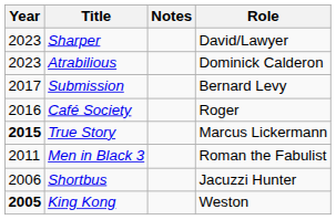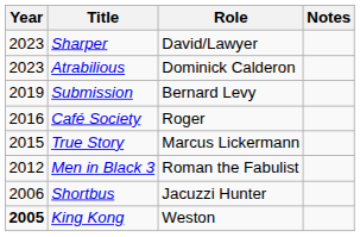columns swapped: Role <-> Notes
Submission | Year: 2017 -> 2019
True Story | Year: bold -> normal
Men in Black 3 | Year: 2011 -> 2012
